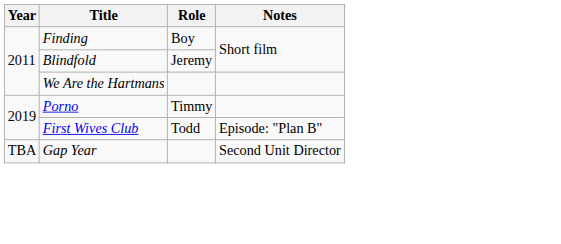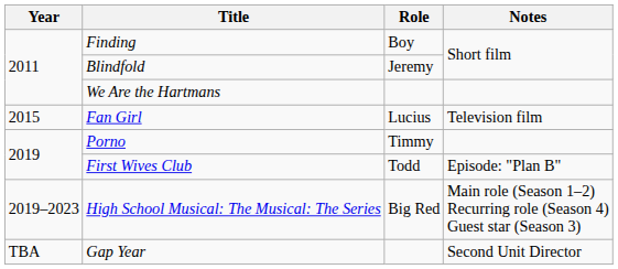+ row: 2015 | Fan Girl | Lucius | Television film
+ row: 2019–2023 | High School Musical: The Musical: The Series | Big Red | Main role (Season 1–2) Recurring role (Season 4) Guest star (Season 3)
